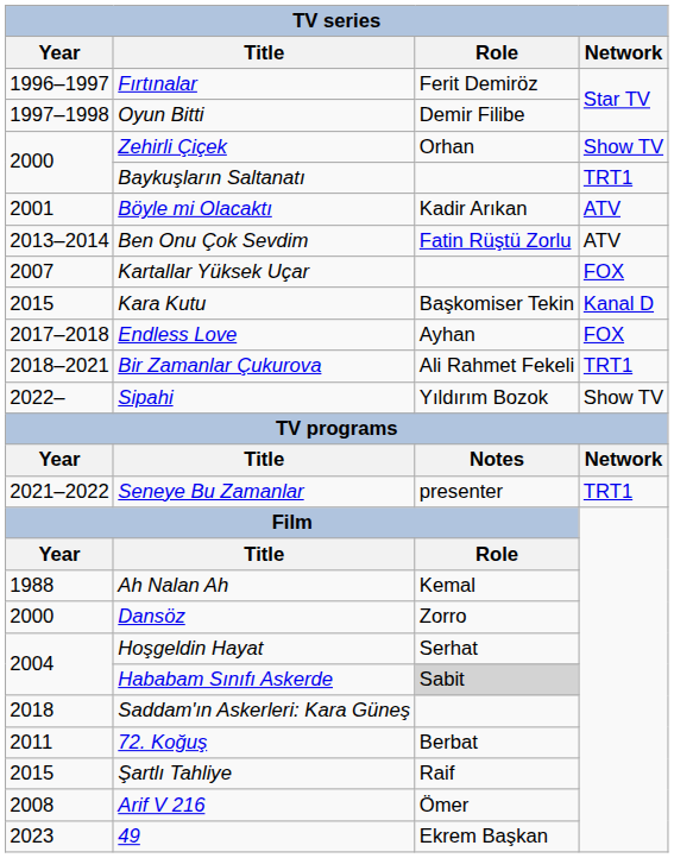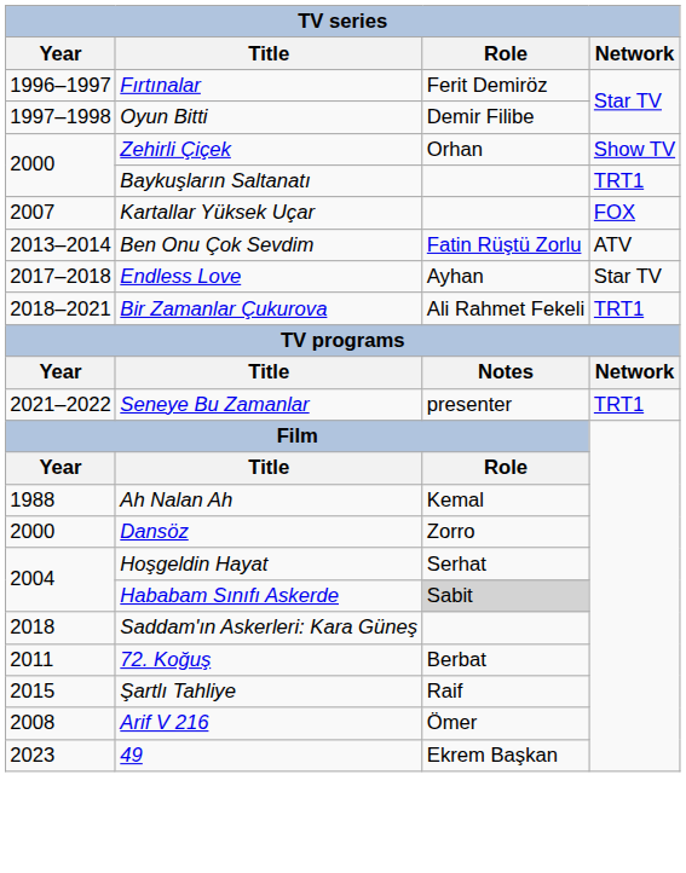- row: 2001 | Böyle mi Olacaktı | Kadir Arıkan | ATV
rows swapped: Kartallar Yüksek Uçar <-> Ben Onu Çok Sevdim
- row: 2015 | Kara Kutu | Başkomiser Tekin | Kanal D
Endless Love | Network: FOX -> Star TV
- row: 2022– | Sipahi | Yıldırım Bozok | Show TV
